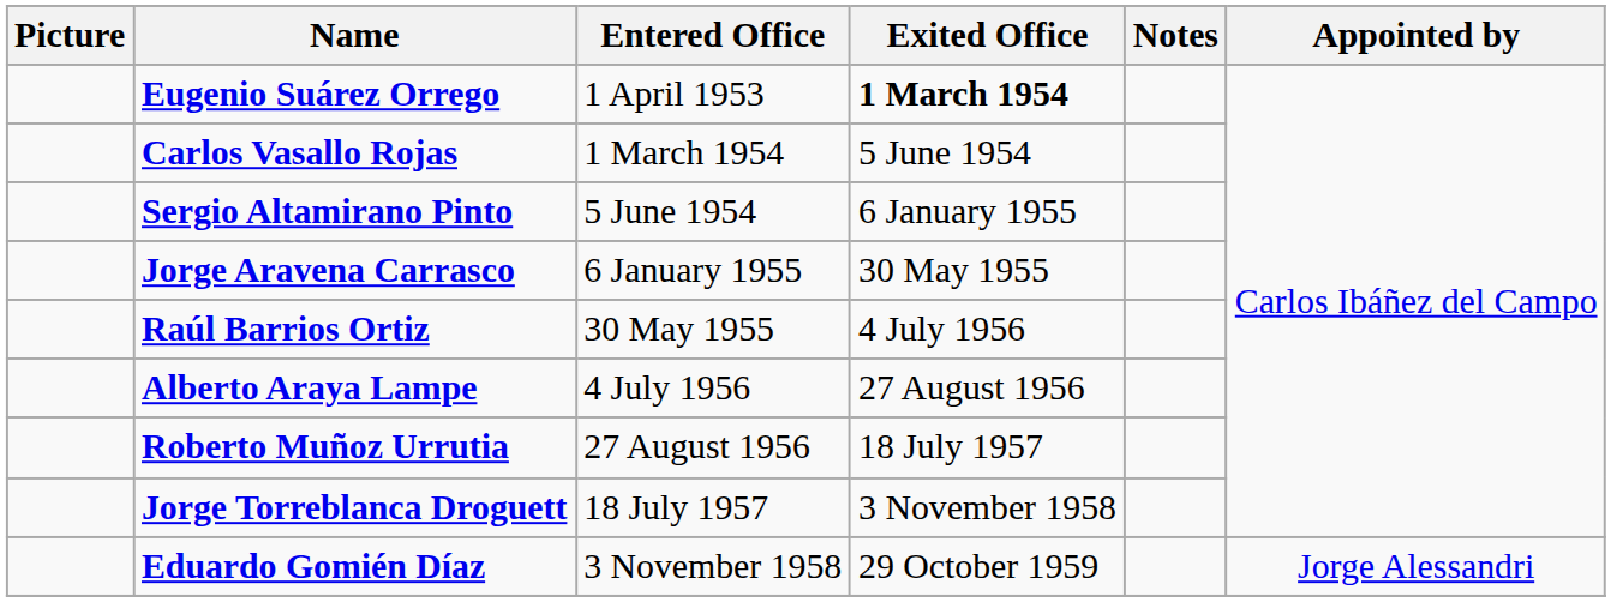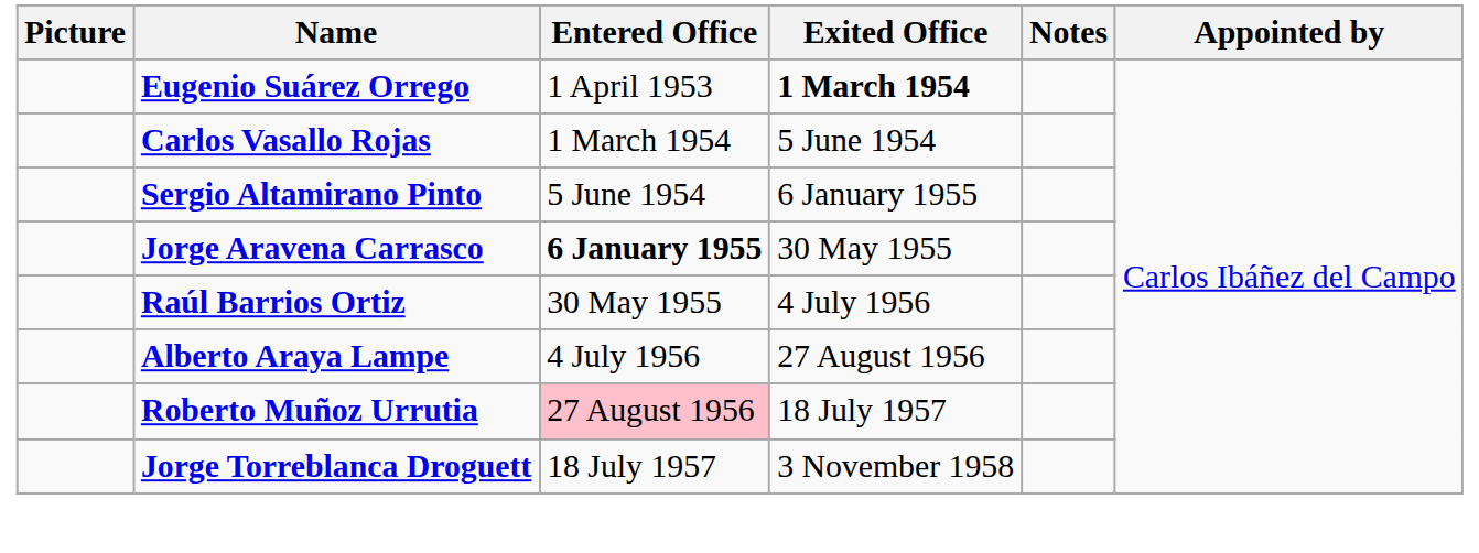Jorge Aravena Carrasco | Entered Office: normal -> bold
Roberto Muñoz Urrutia | Entered Office: no background -> pink background
- row: Eduardo Gomién Díaz | 3 November 1958 | 29 October 1959 | Jorge Alessandri
